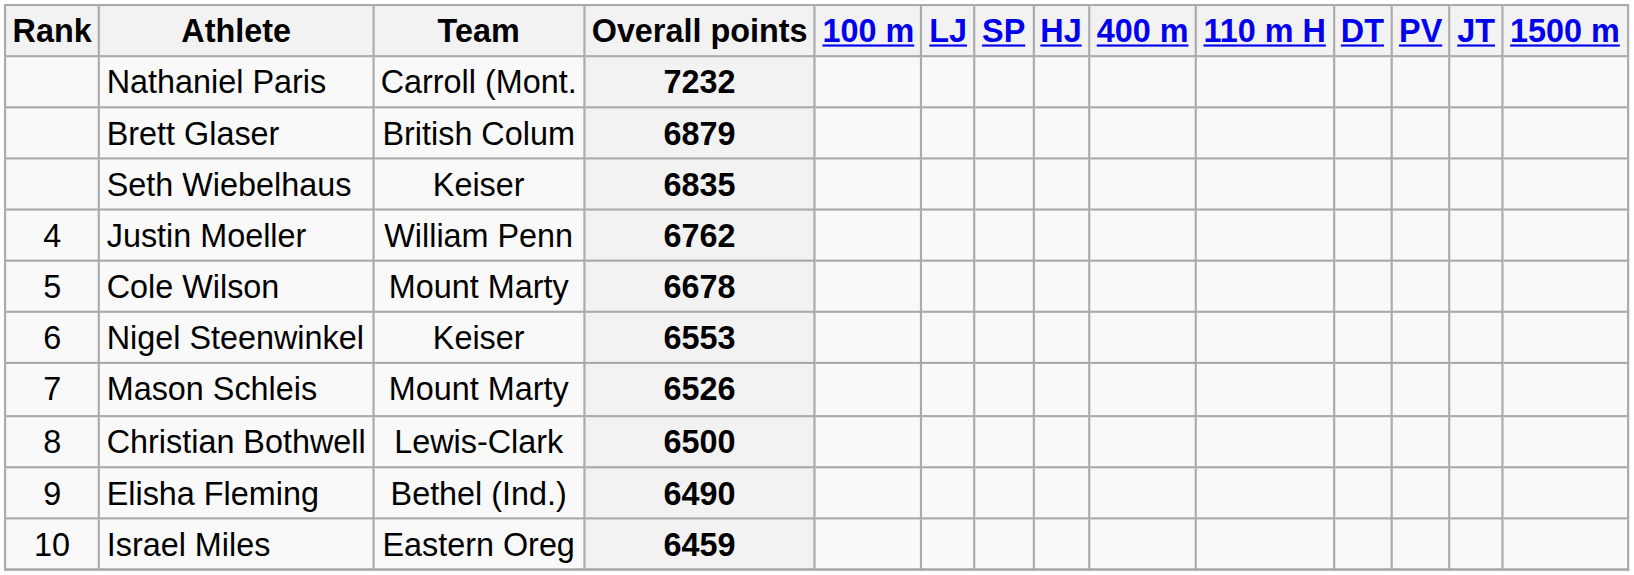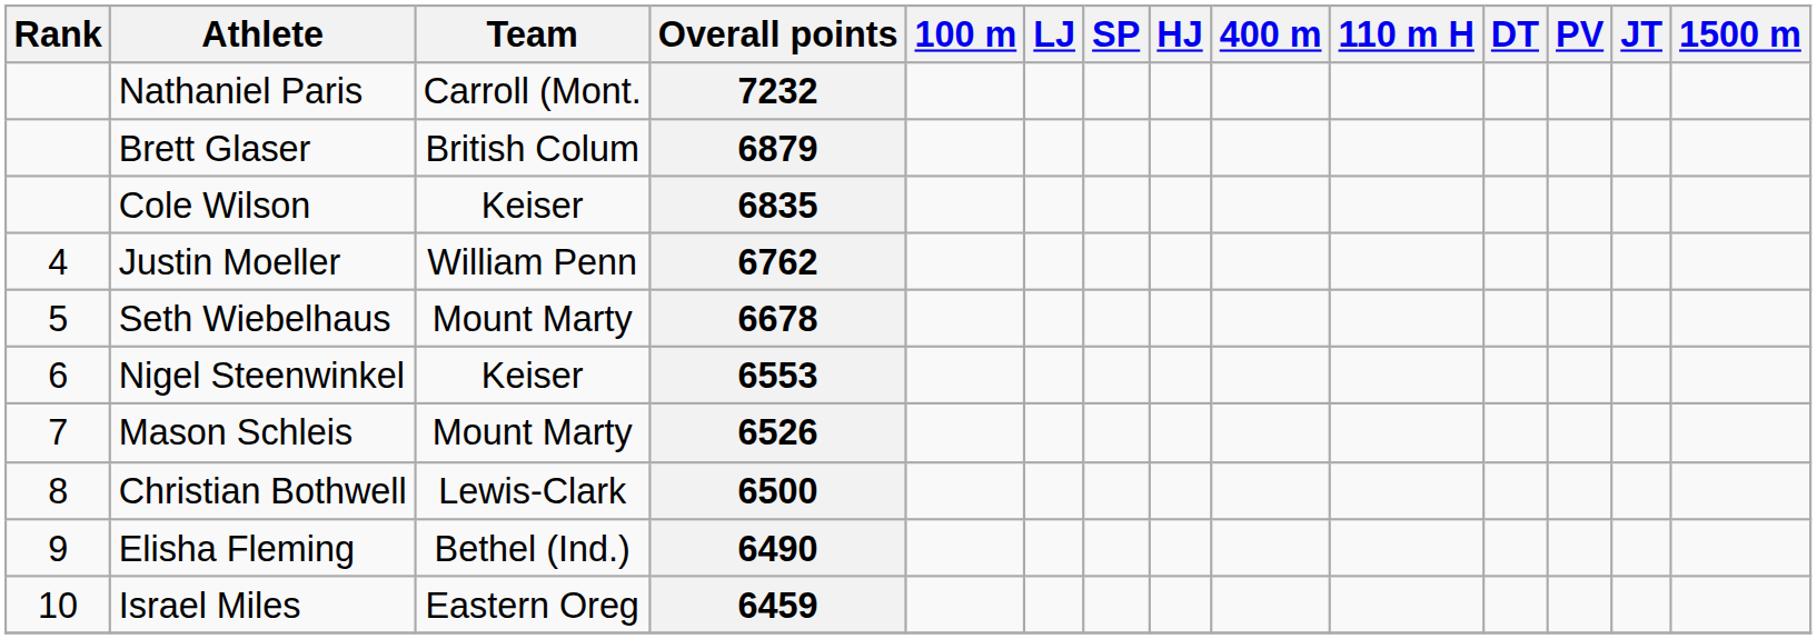6835 | Athlete: Seth Wiebelhaus -> Cole Wilson
6678 | Athlete: Cole Wilson -> Seth Wiebelhaus
